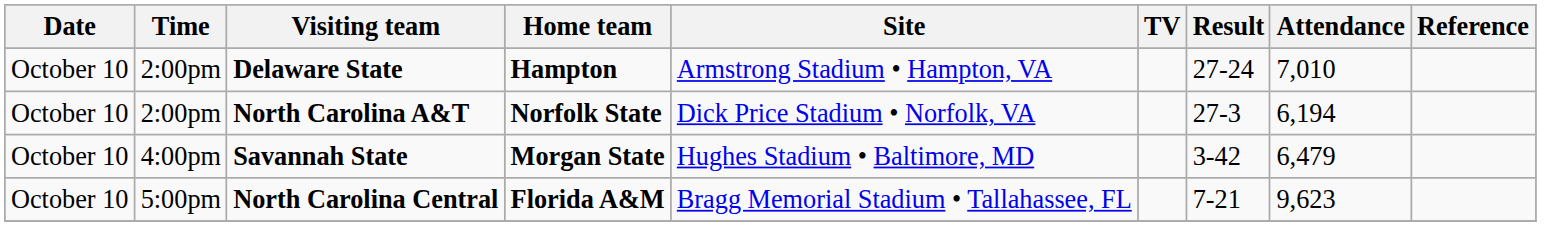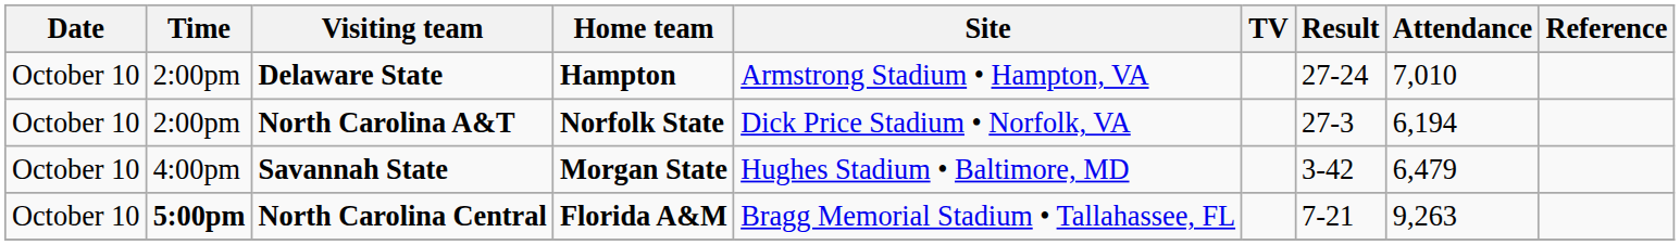North Carolina Central | Time: normal -> bold
North Carolina Central | Attendance: 9,623 -> 9,263
